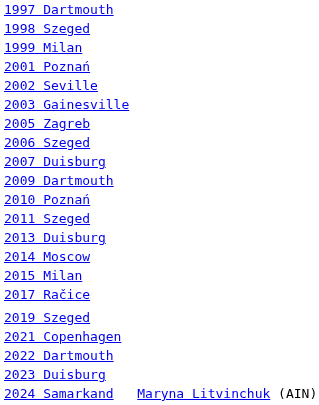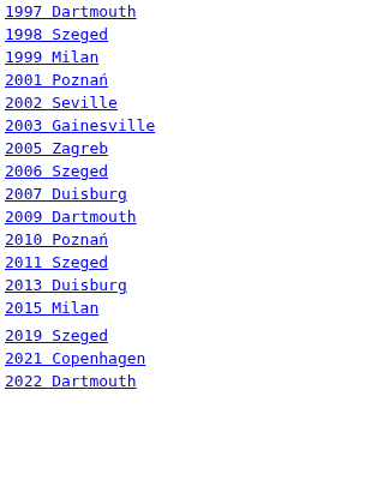- row: 2014 Moscow
- row: 2017 Račice
- row: 2023 Duisburg
- row: 2024 Samarkand | Maryna Litvinchuk (AIN)
